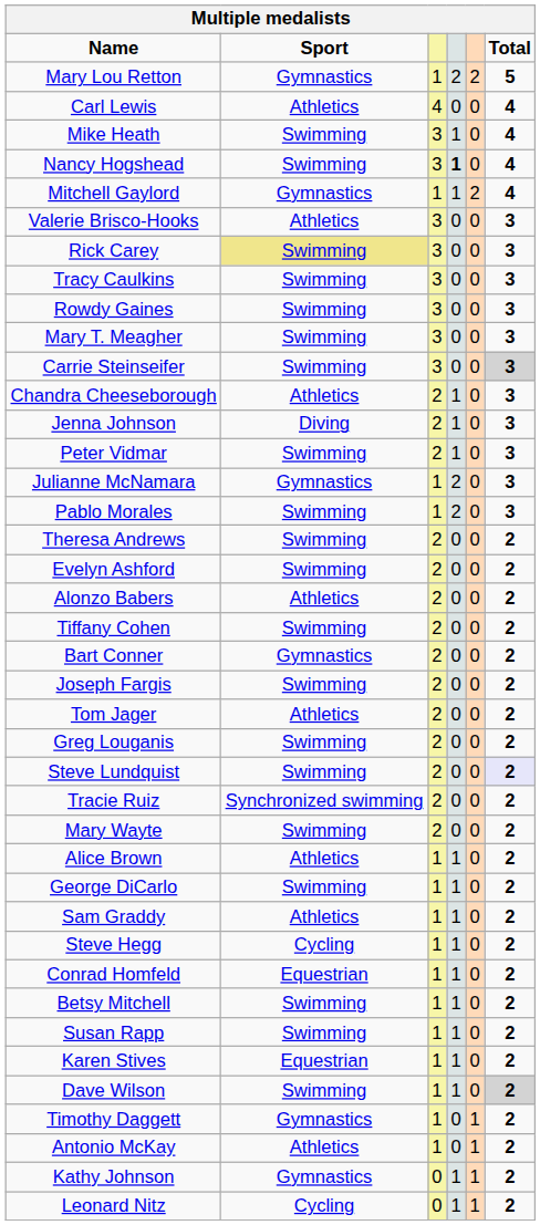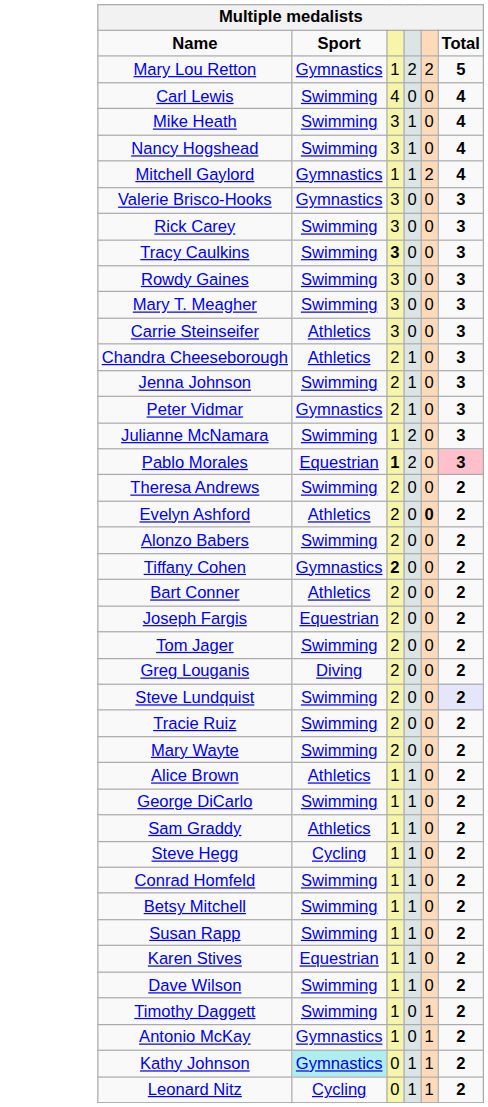Carl Lewis | Sport: Athletics -> Swimming
Nancy Hogshead | column 4: bold -> normal
Valerie Brisco-Hooks | Sport: Athletics -> Gymnastics
Rick Carey | Sport: khaki background -> no background
Tracy Caulkins | column 3: normal -> bold
Carrie Steinseifer | Sport: Swimming -> Athletics
Carrie Steinseifer | Total: lightgrey background -> no background
Jenna Johnson | Sport: Diving -> Swimming
Peter Vidmar | Sport: Swimming -> Gymnastics
Julianne McNamara | Sport: Gymnastics -> Swimming
Pablo Morales | Sport: Swimming -> Equestrian
Pablo Morales | column 3: normal -> bold
Pablo Morales | Total: no background -> pink background
Evelyn Ashford | Sport: Swimming -> Athletics
Evelyn Ashford | column 5: normal -> bold
Alonzo Babers | Sport: Athletics -> Swimming
Tiffany Cohen | Sport: Swimming -> Gymnastics
Tiffany Cohen | column 3: normal -> bold
Bart Conner | Sport: Gymnastics -> Athletics
Joseph Fargis | Sport: Swimming -> Equestrian
Tom Jager | Sport: Athletics -> Swimming
Greg Louganis | Sport: Swimming -> Diving
Tracie Ruiz | Sport: Synchronized swimming -> Swimming
Conrad Homfeld | Sport: Equestrian -> Swimming
Dave Wilson | Total: lightgrey background -> no background
Timothy Daggett | Sport: Gymnastics -> Swimming
Antonio McKay | Sport: Athletics -> Gymnastics
Kathy Johnson | Sport: no background -> paleturquoise background
